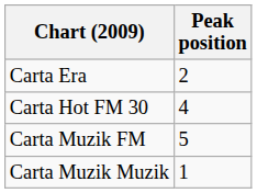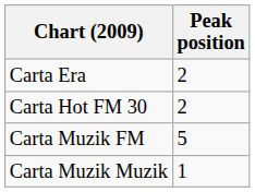Carta Hot FM 30 | Peak position: 4 -> 2
